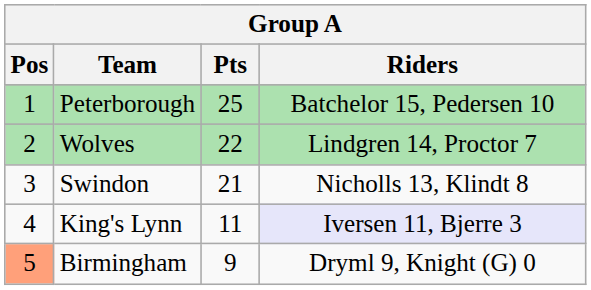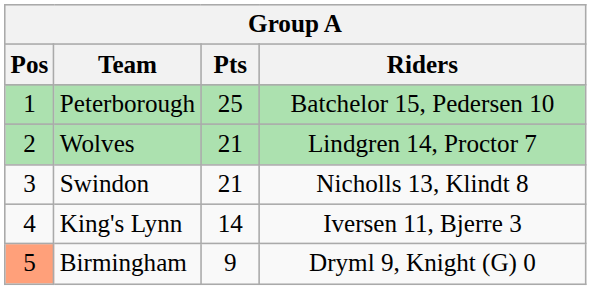Wolves | Pts: 22 -> 21
King's Lynn | Pts: 11 -> 14
King's Lynn | Riders: lavender background -> no background
